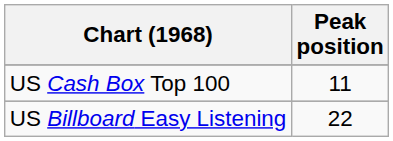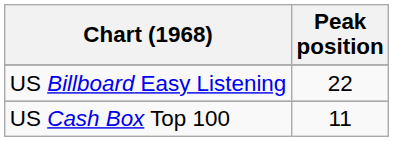rows swapped: US Billboard Easy Listening <-> US Cash Box Top 100
